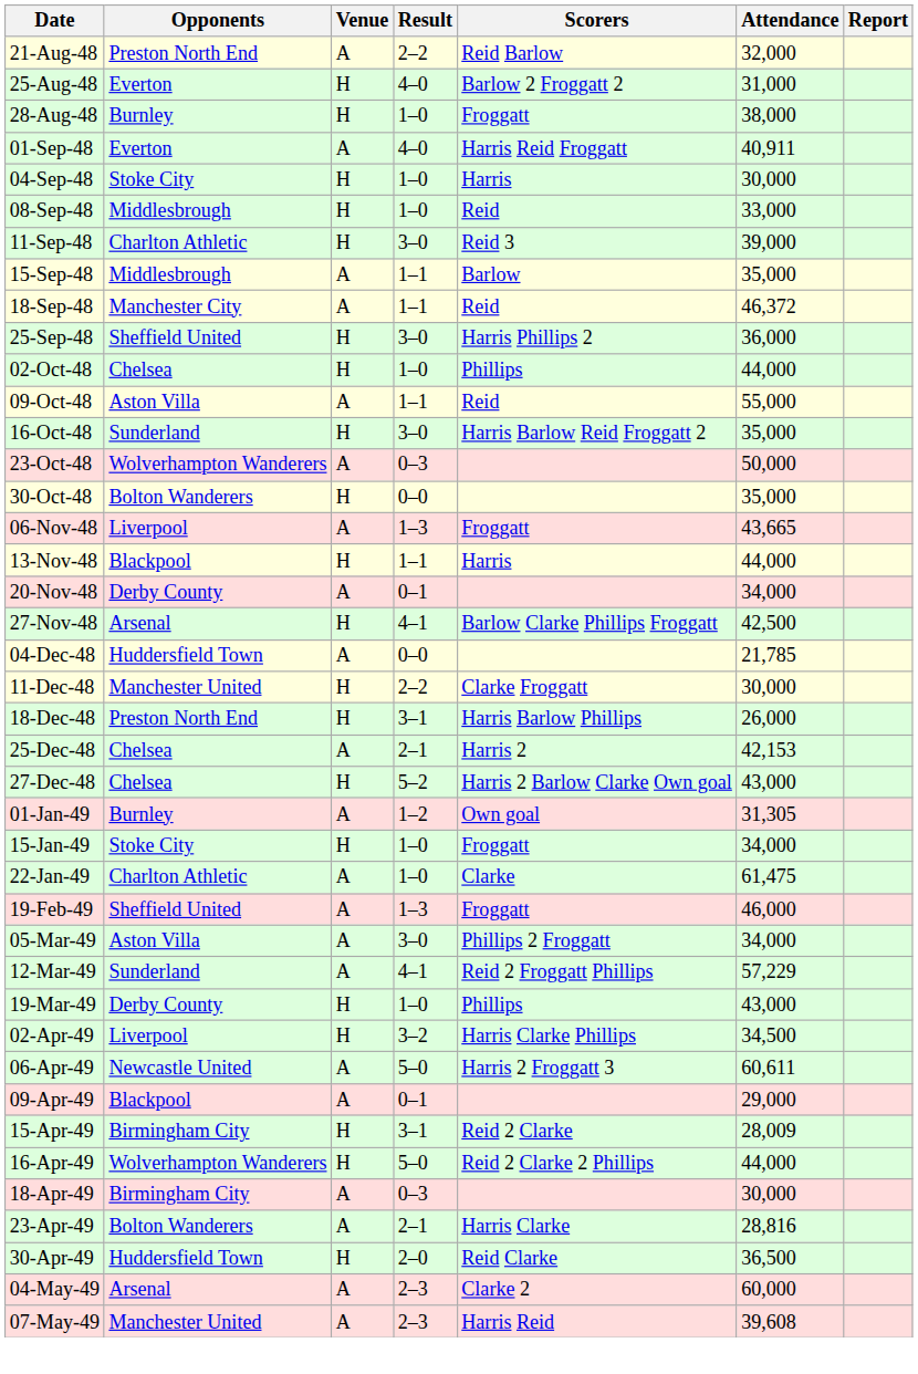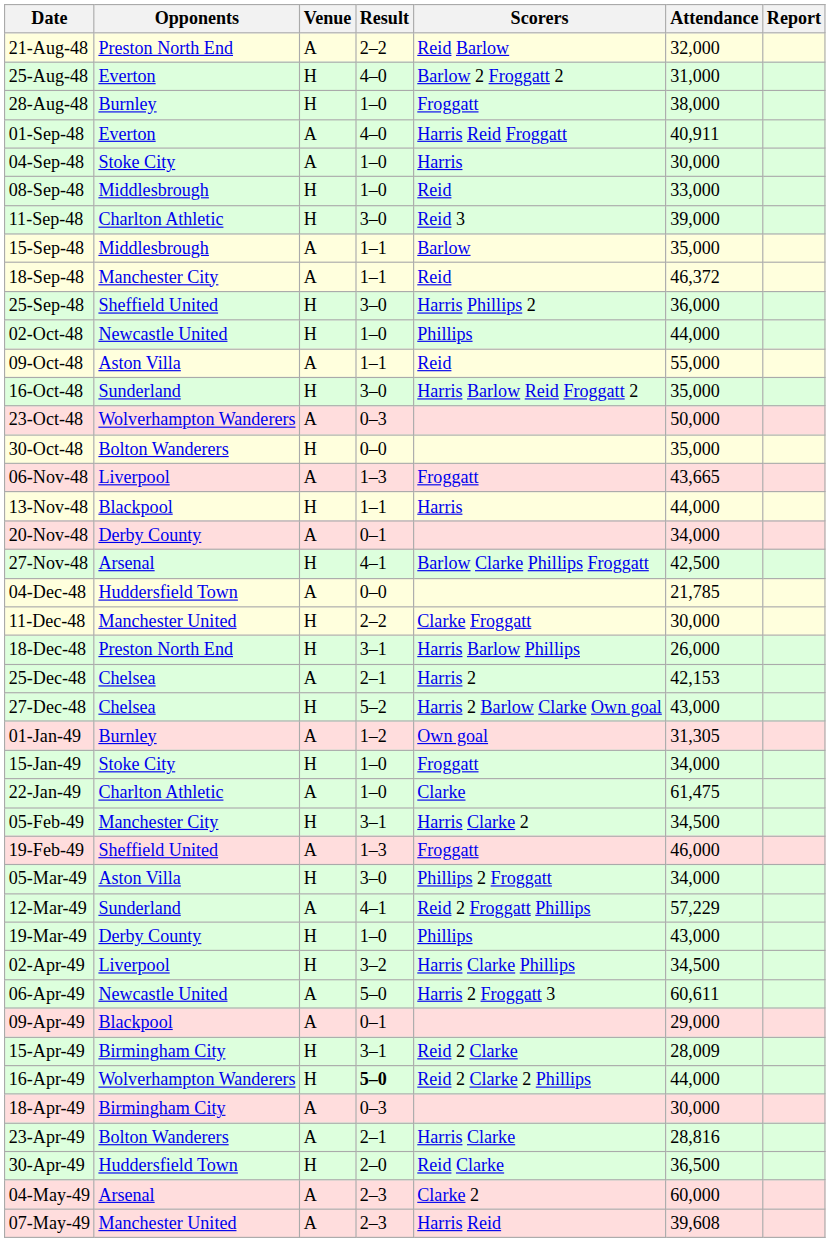04-Sep-48 | Venue: H -> A
02-Oct-48 | Opponents: Chelsea -> Newcastle United
+ row: 05-Feb-49 | Manchester City | H | 3–1 | Harris Clarke 2 | 34,500
05-Mar-49 | Venue: A -> H
16-Apr-49 | Result: normal -> bold
